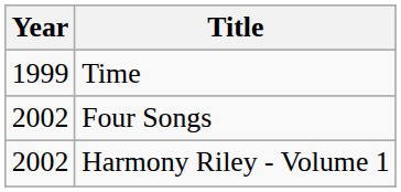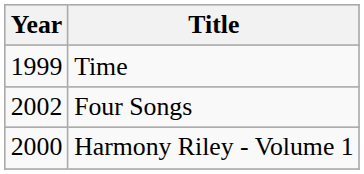Harmony Riley - Volume 1 | Year: 2002 -> 2000
